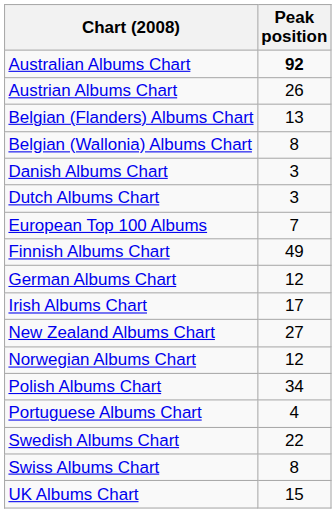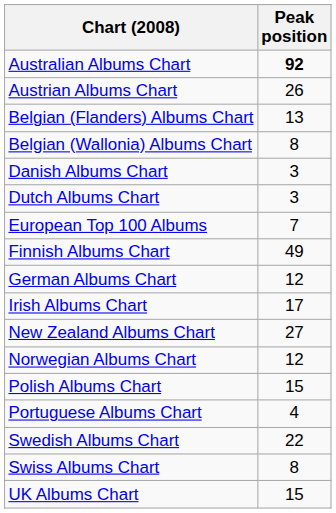Polish Albums Chart | Peak position: 34 -> 15
